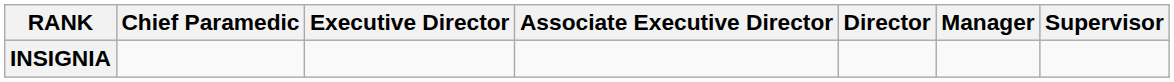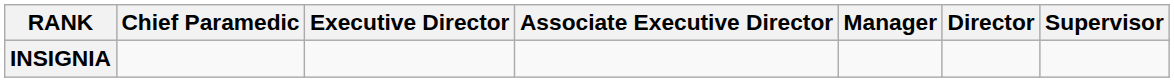columns swapped: Director <-> Manager
